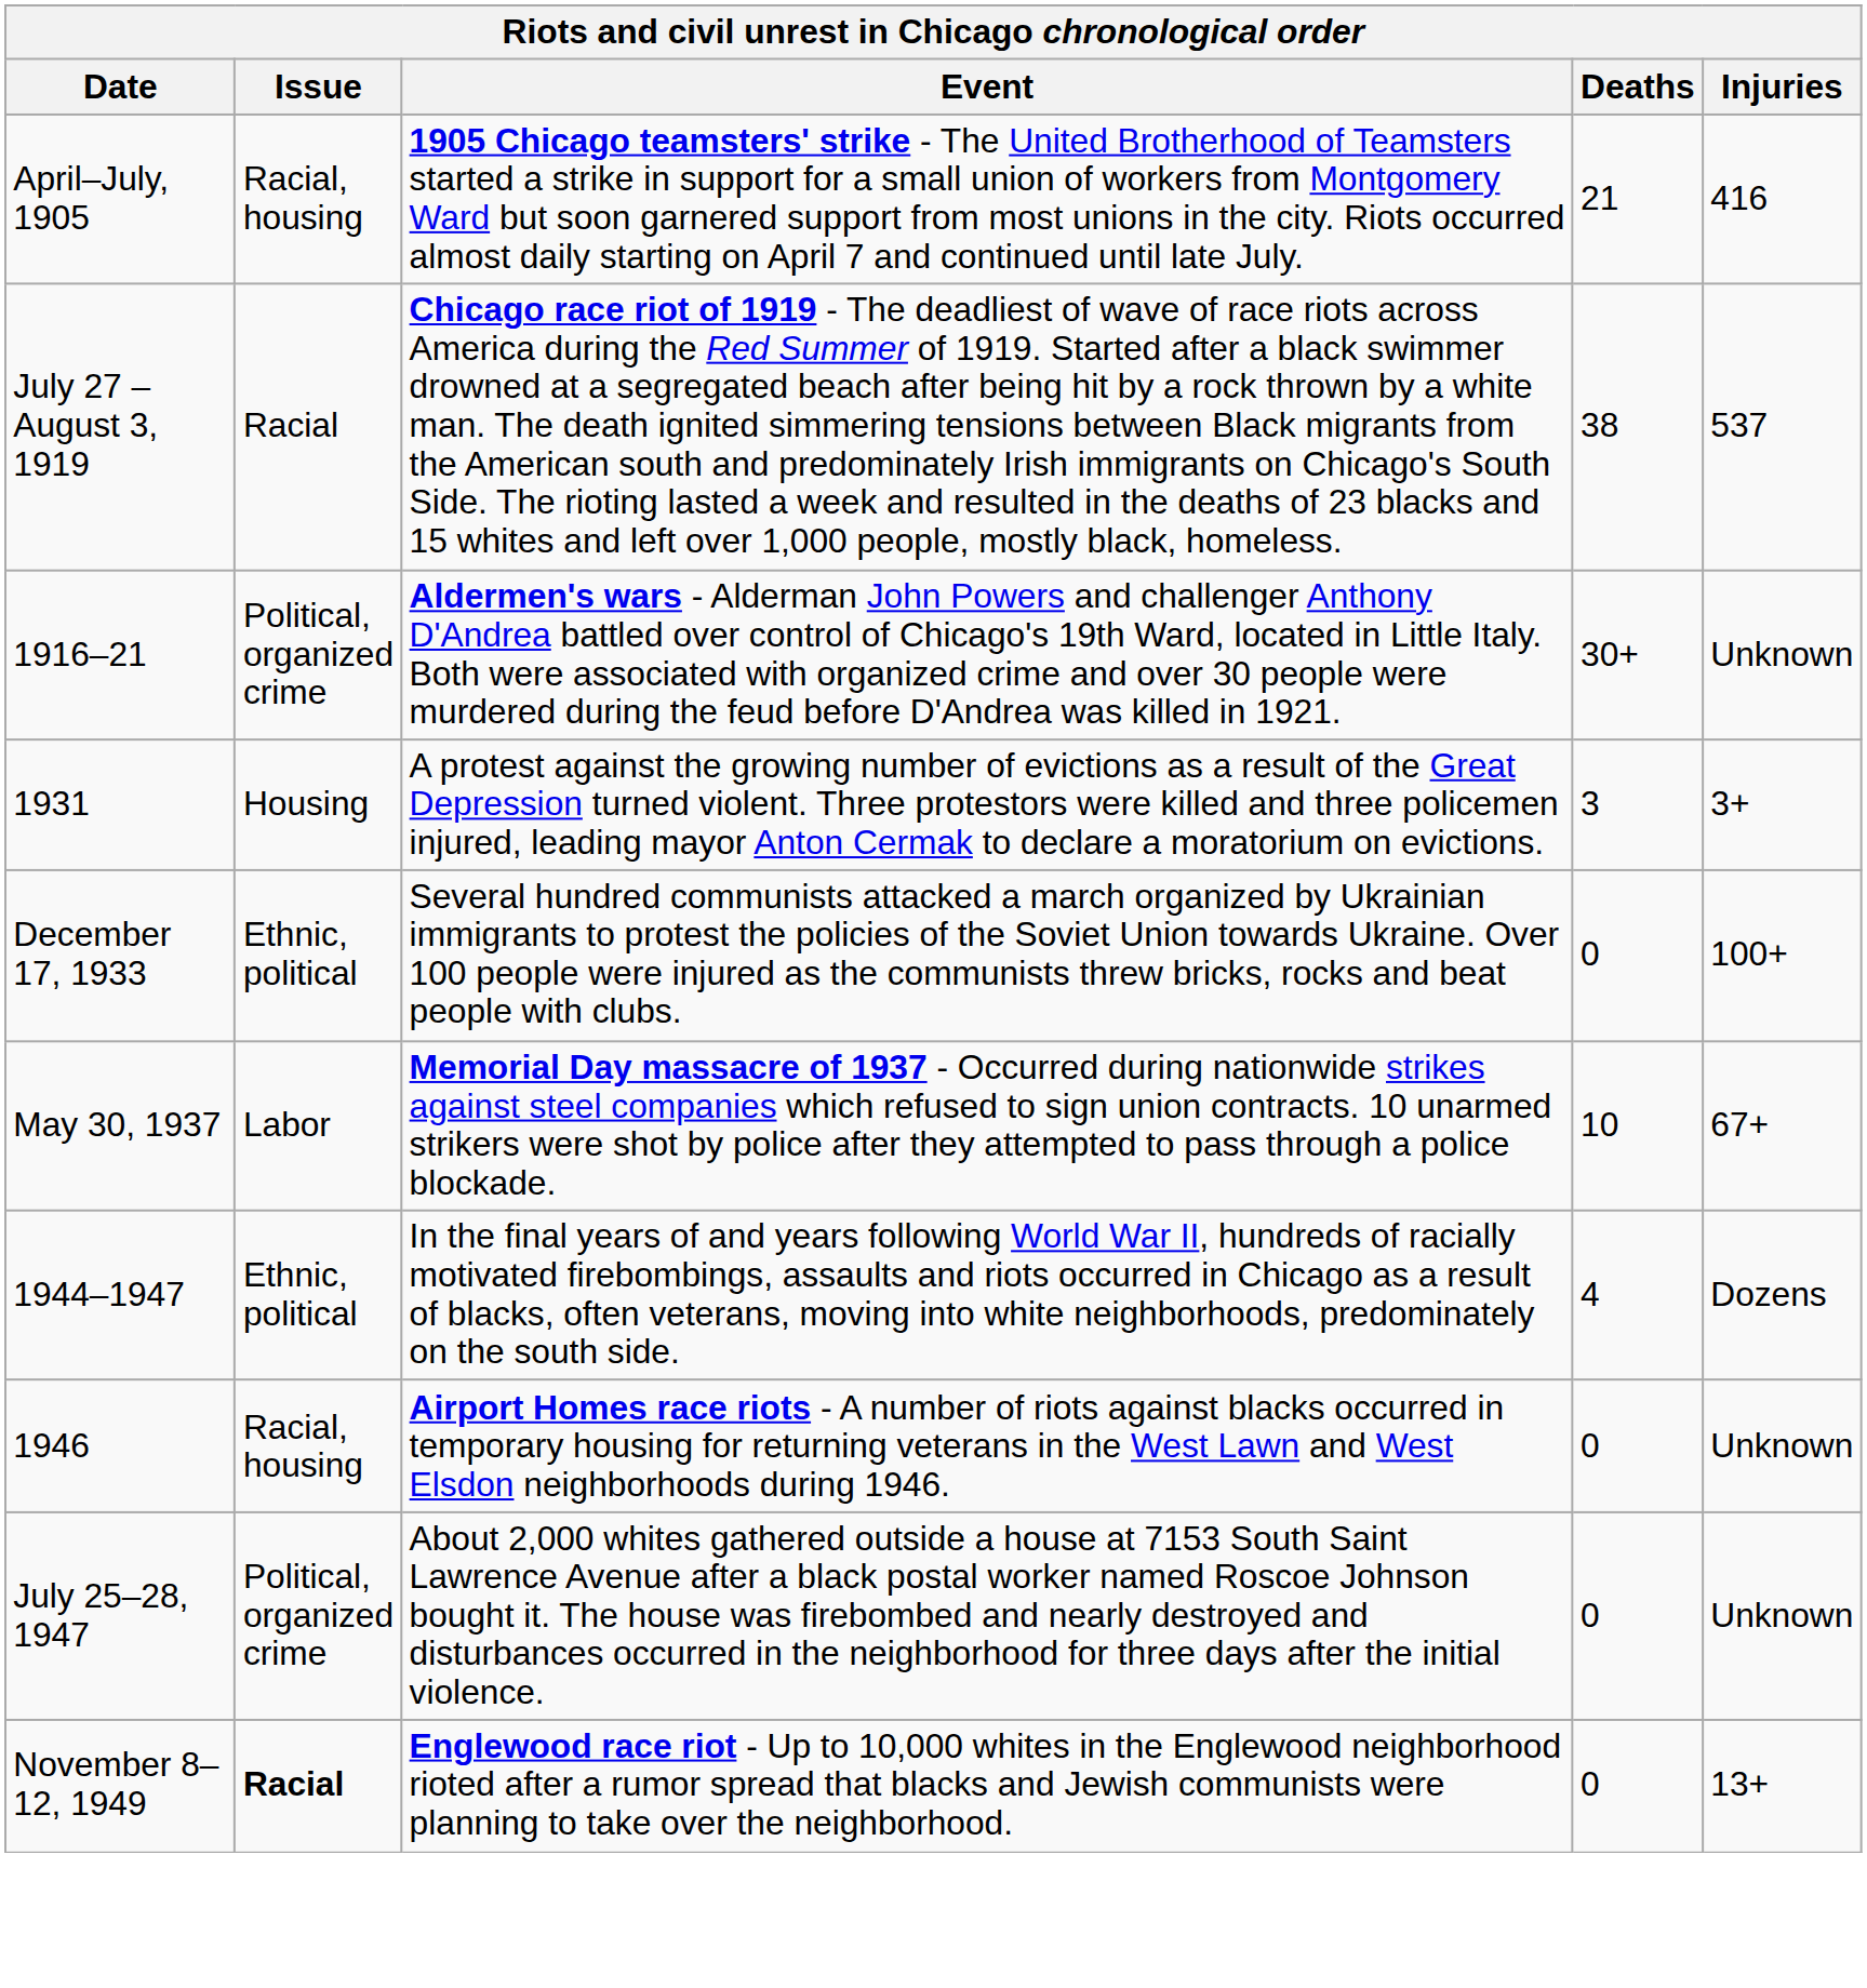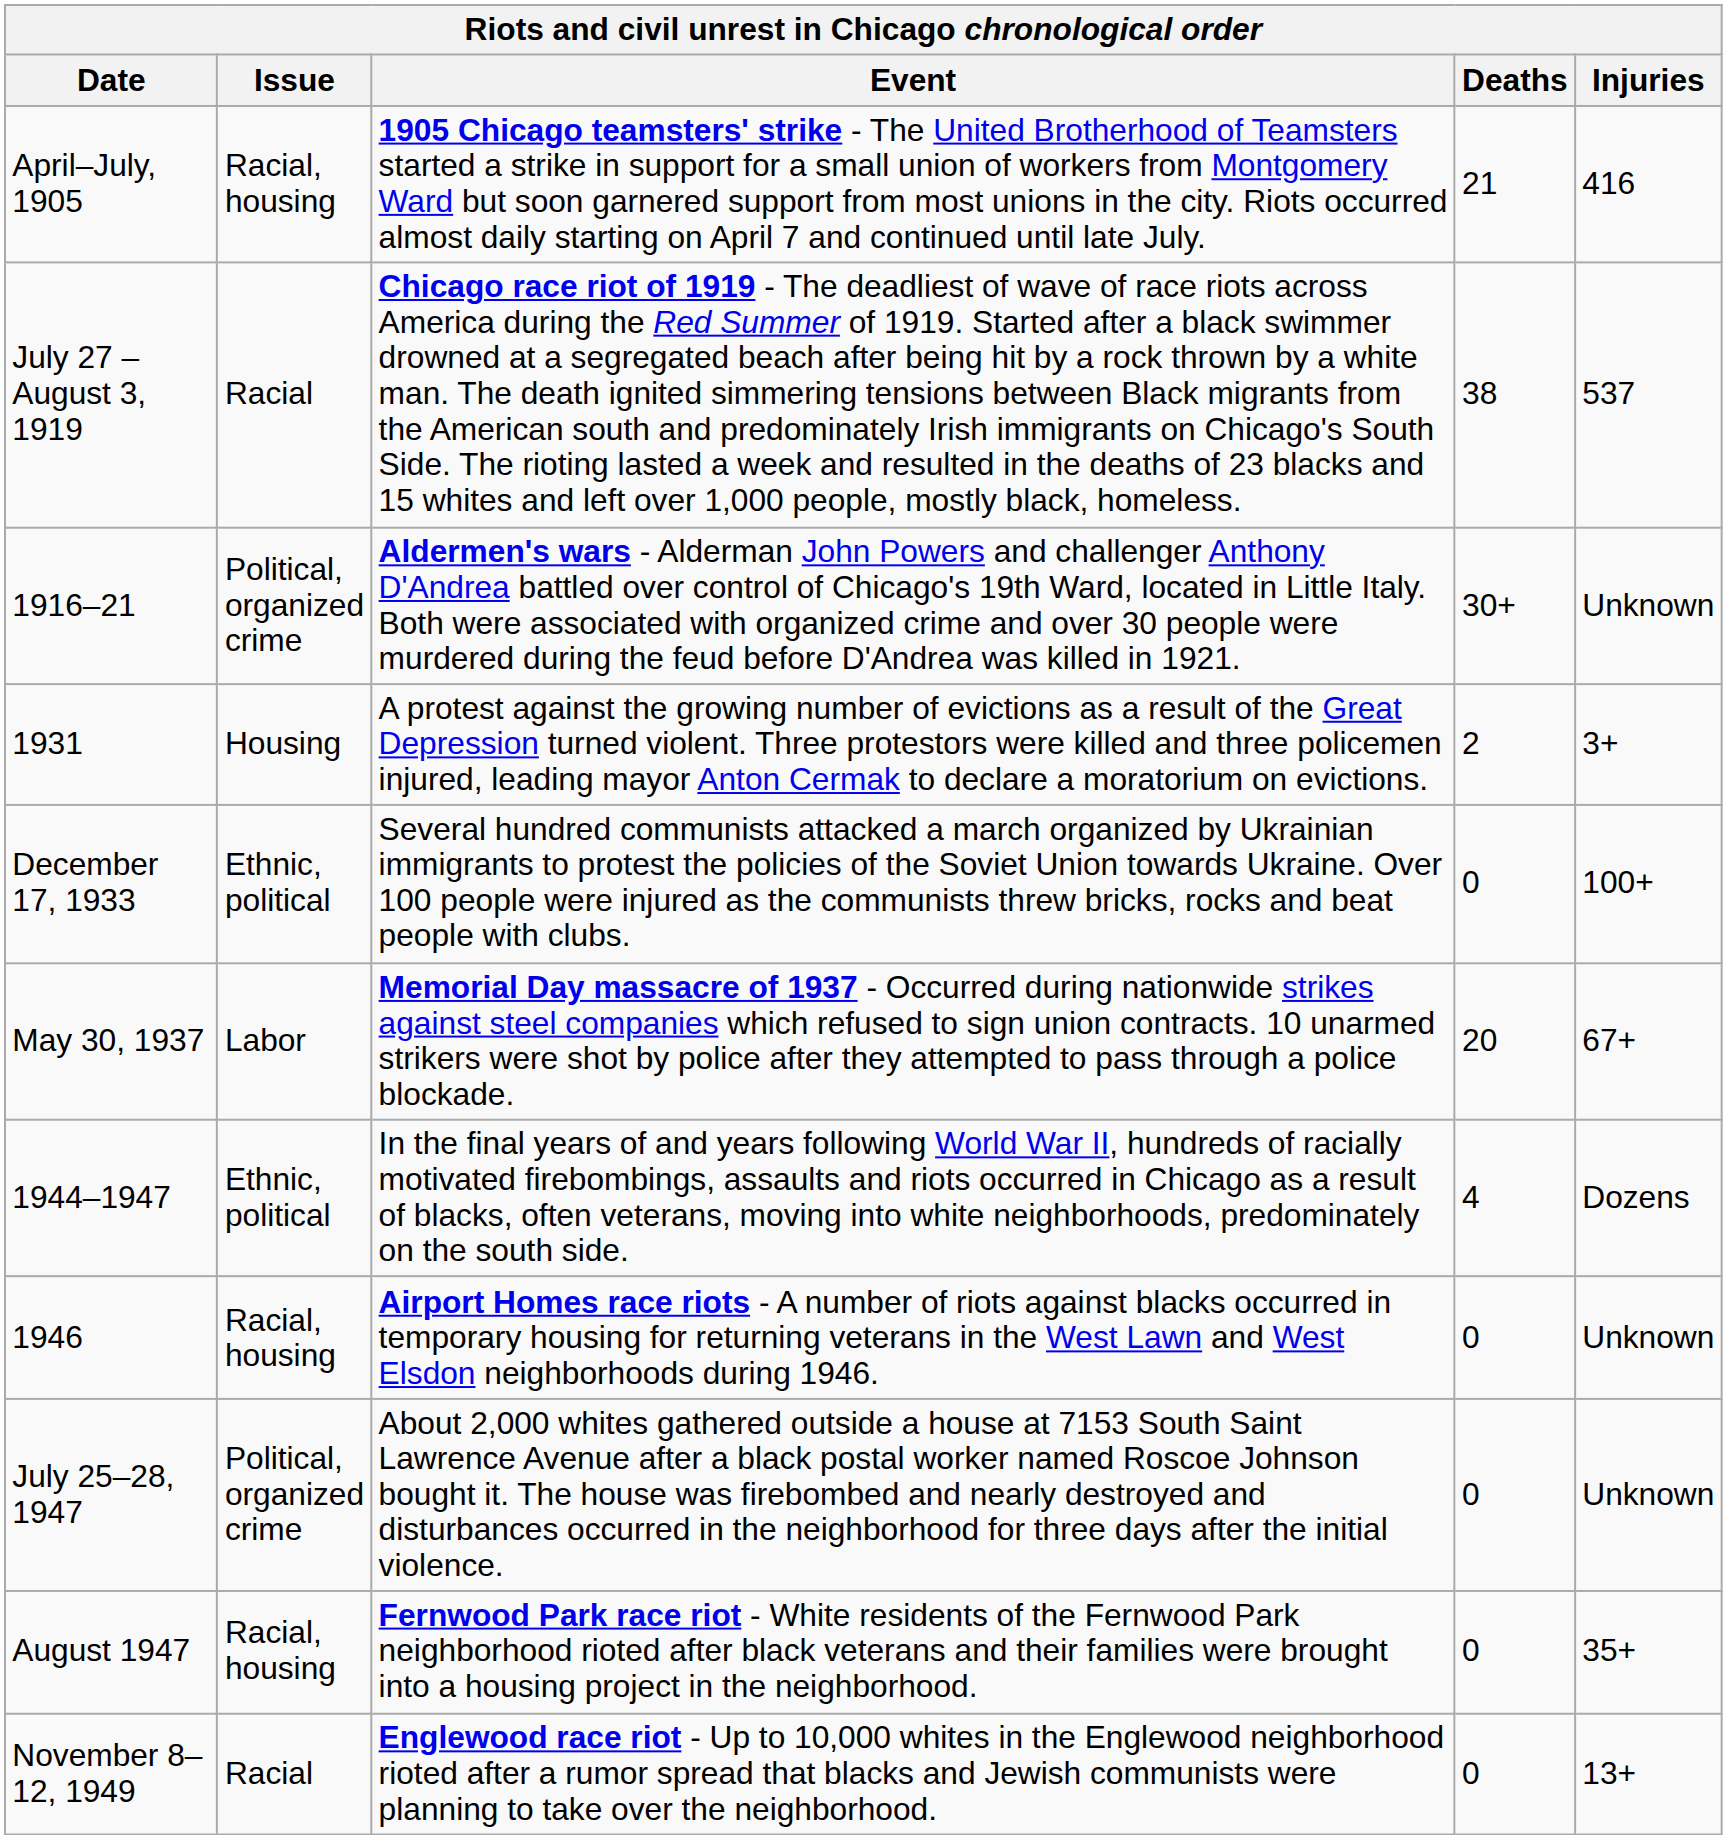1931 | Deaths: 3 -> 2
May 30, 1937 | Deaths: 10 -> 20
+ row: August 1947 | Racial, housing | Fernwood Park race riot - White residents of the Fernwood Park neighborhood rioted after black veterans and their families were brought into a housing project in the neighborhood. | 0 | 35+
November 8–12, 1949 | Issue: bold -> normal
